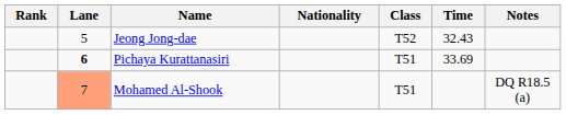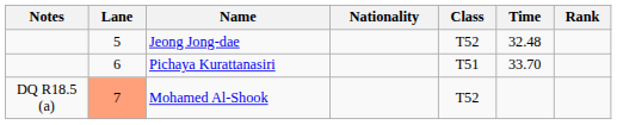columns swapped: Rank <-> Notes
Jeong Jong-dae | Time: 32.43 -> 32.48
Pichaya Kurattanasiri | Lane: bold -> normal
Pichaya Kurattanasiri | Time: 33.69 -> 33.70
Mohamed Al-Shook | Class: T51 -> T52
